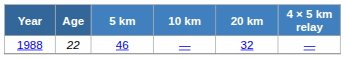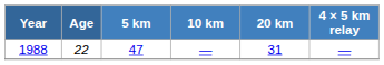1988 | 5 km: 46 -> 47
1988 | 20 km: 32 -> 31
